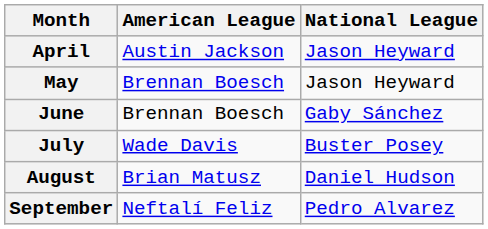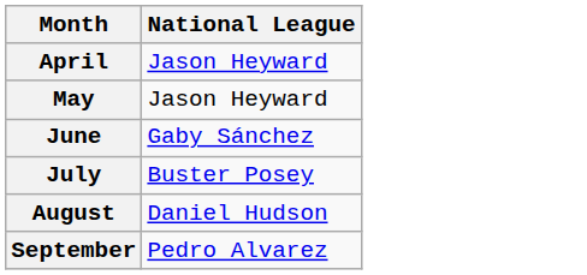- column: American League | Austin Jackson | Brennan Boesch | Brennan Boesch | Wade Davis | Brian Matusz | Neftalí Feliz
